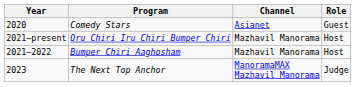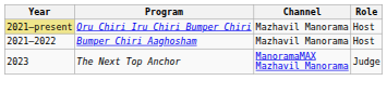- row: 2020 | Comedy Stars | Asianet | Guest
Oru Chiri Iru Chiri Bumper Chiri | Year: no background -> khaki background
